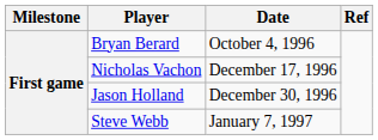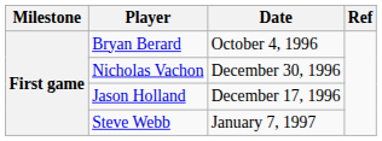Nicholas Vachon | Date: December 17, 1996 -> December 30, 1996
Jason Holland | Date: December 30, 1996 -> December 17, 1996
